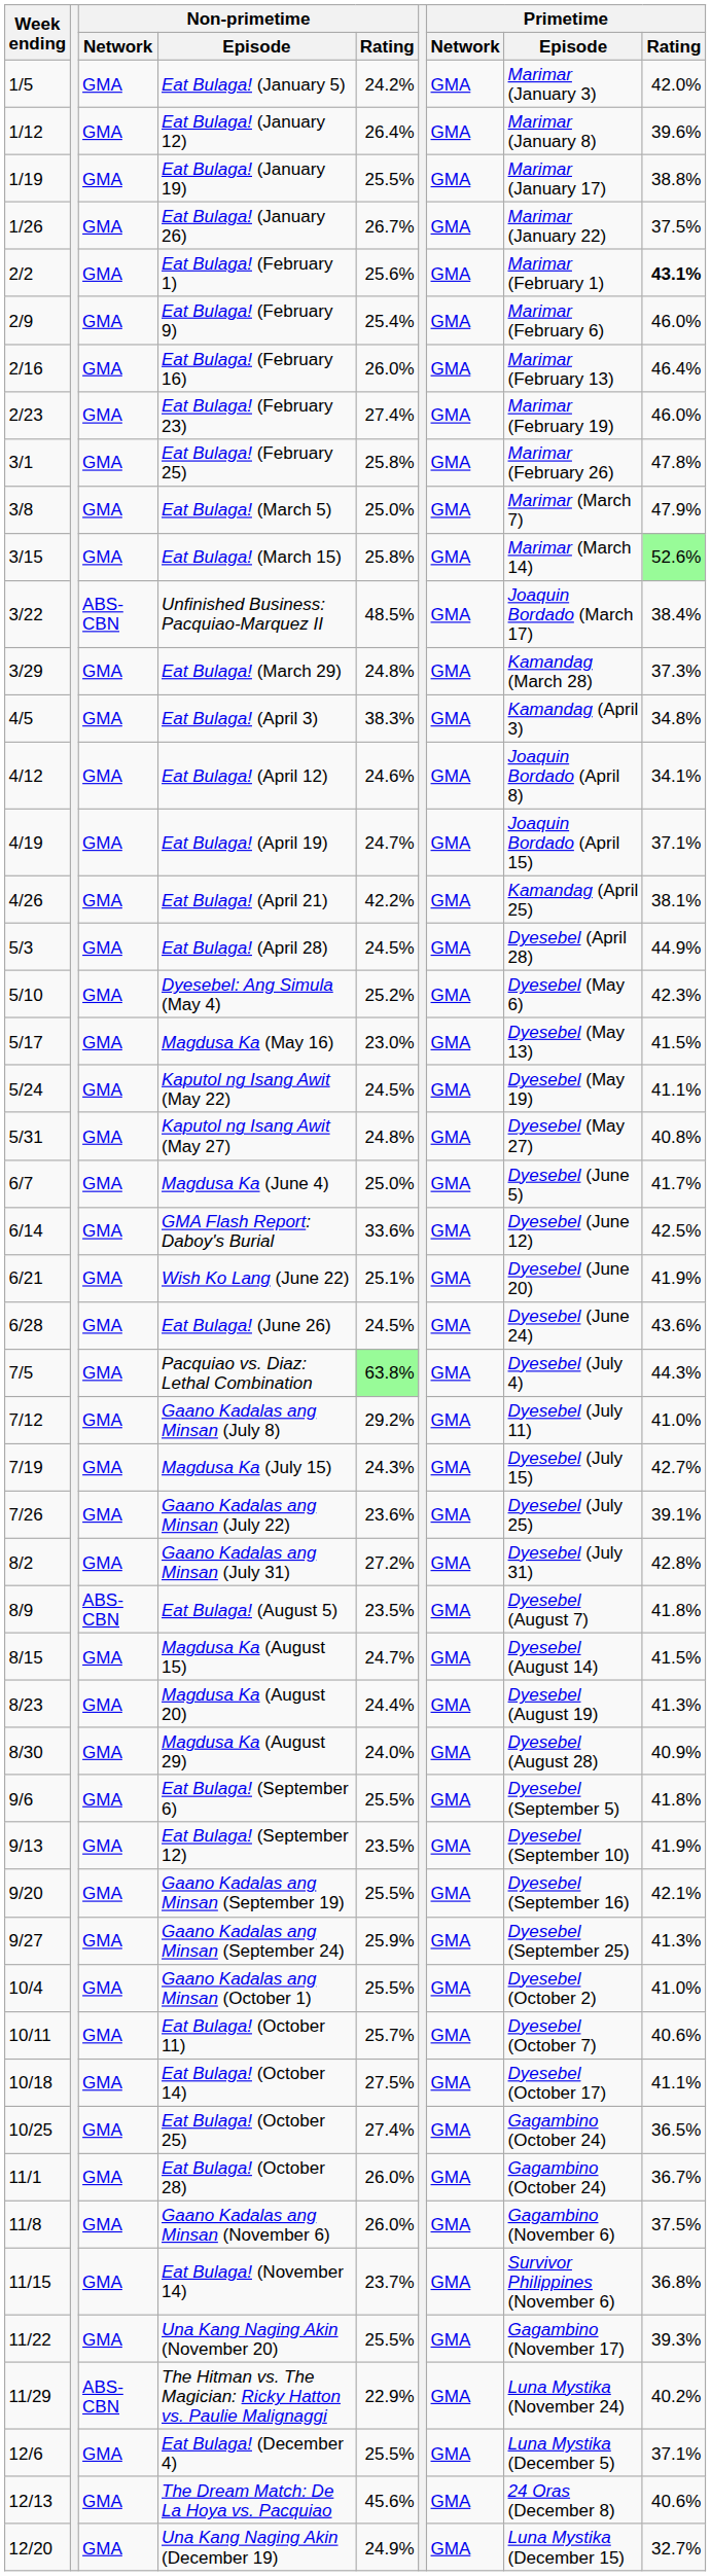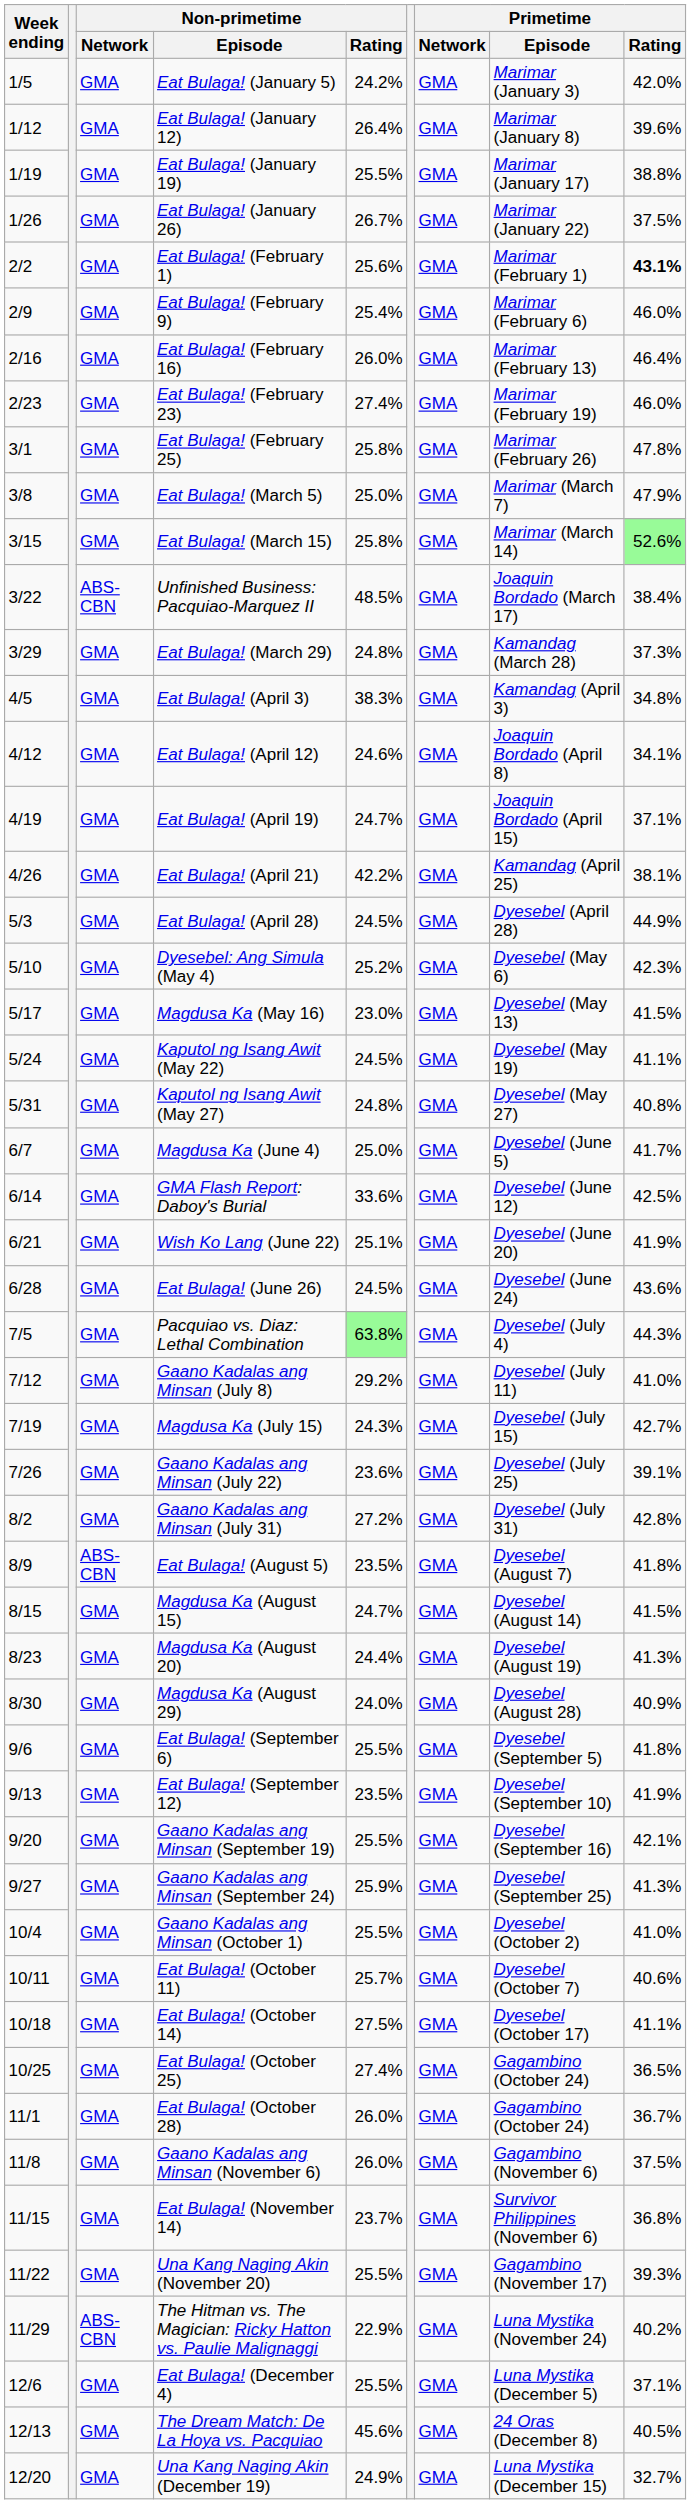The Dream Match: De La Hoya vs. Pacquiao | Primetime / Rating: 40.6% -> 40.5%
